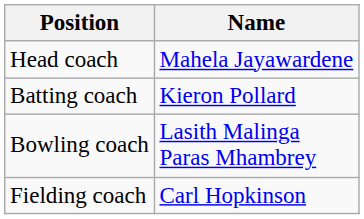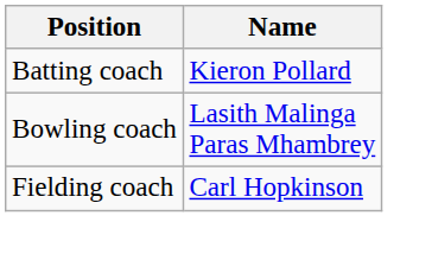- row: Head coach | Mahela Jayawardene
